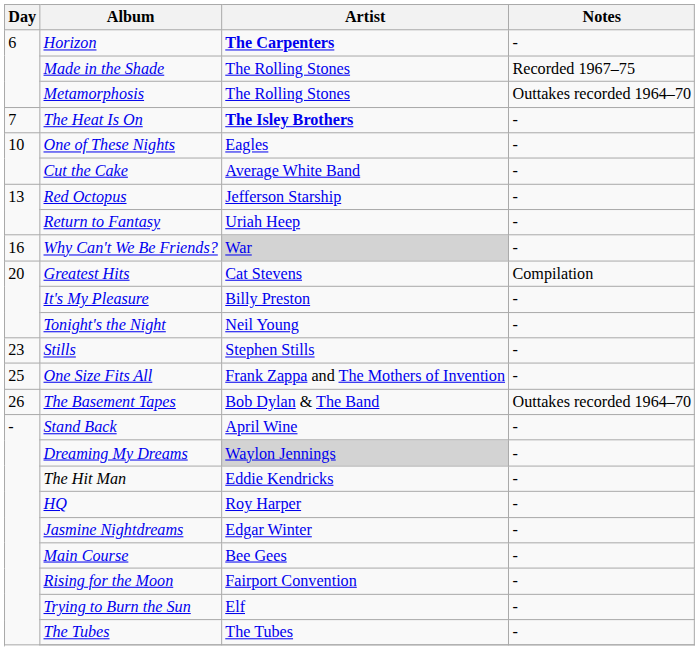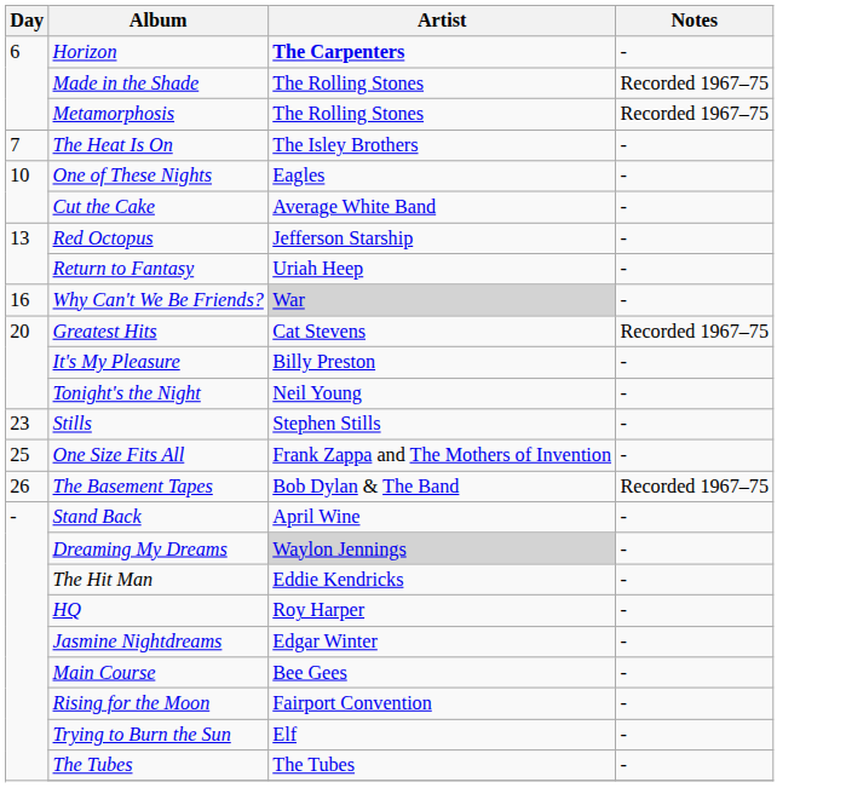Metamorphosis | Notes: Outtakes recorded 1964–70 -> Recorded 1967–75
The Heat Is On | Artist: bold -> normal
Greatest Hits | Notes: Compilation -> Recorded 1967–75
The Basement Tapes | Notes: Outtakes recorded 1964–70 -> Recorded 1967–75
